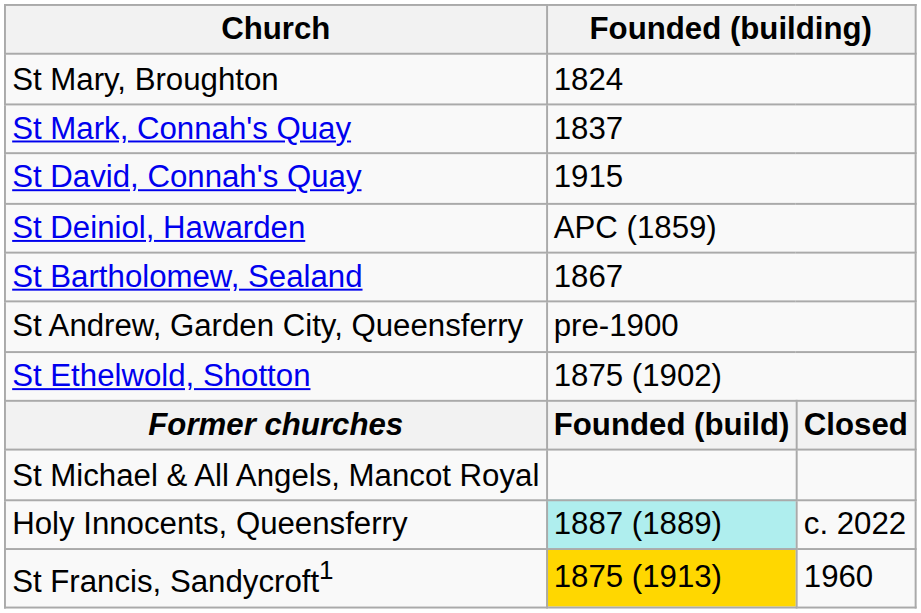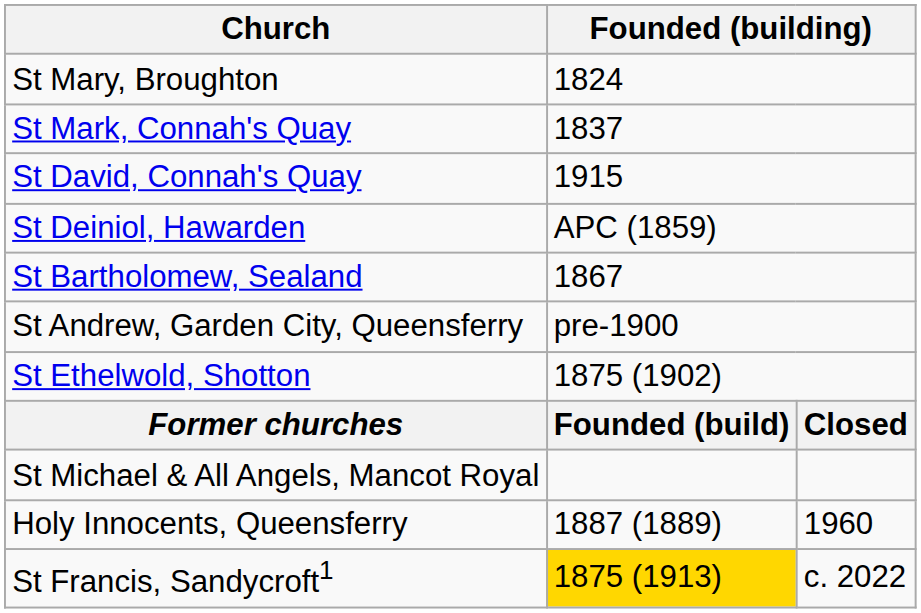Holy Innocents, Queensferry | column 2: paleturquoise background -> no background
Holy Innocents, Queensferry | column 3: c. 2022 -> 1960
St Francis, Sandycroft1 | column 3: 1960 -> c. 2022
